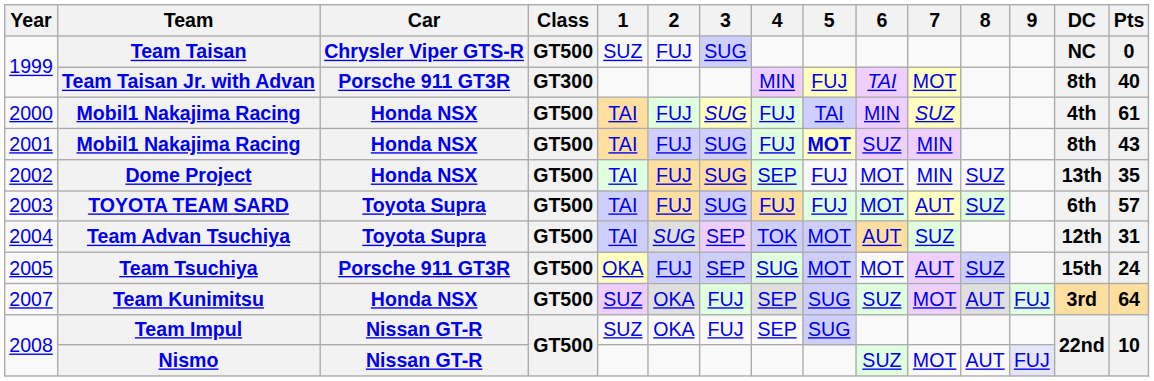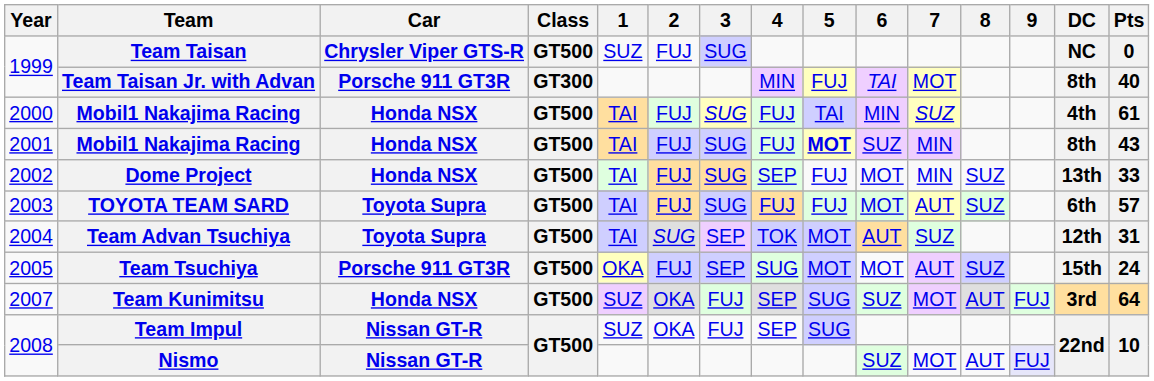Dome Project | Pts: 35 -> 33
